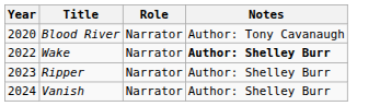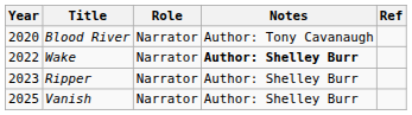+ column: Ref
Vanish | Year: 2024 -> 2025
